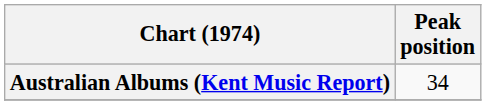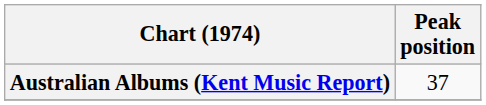Australian Albums (Kent Music Report) | Peak position: 34 -> 37
